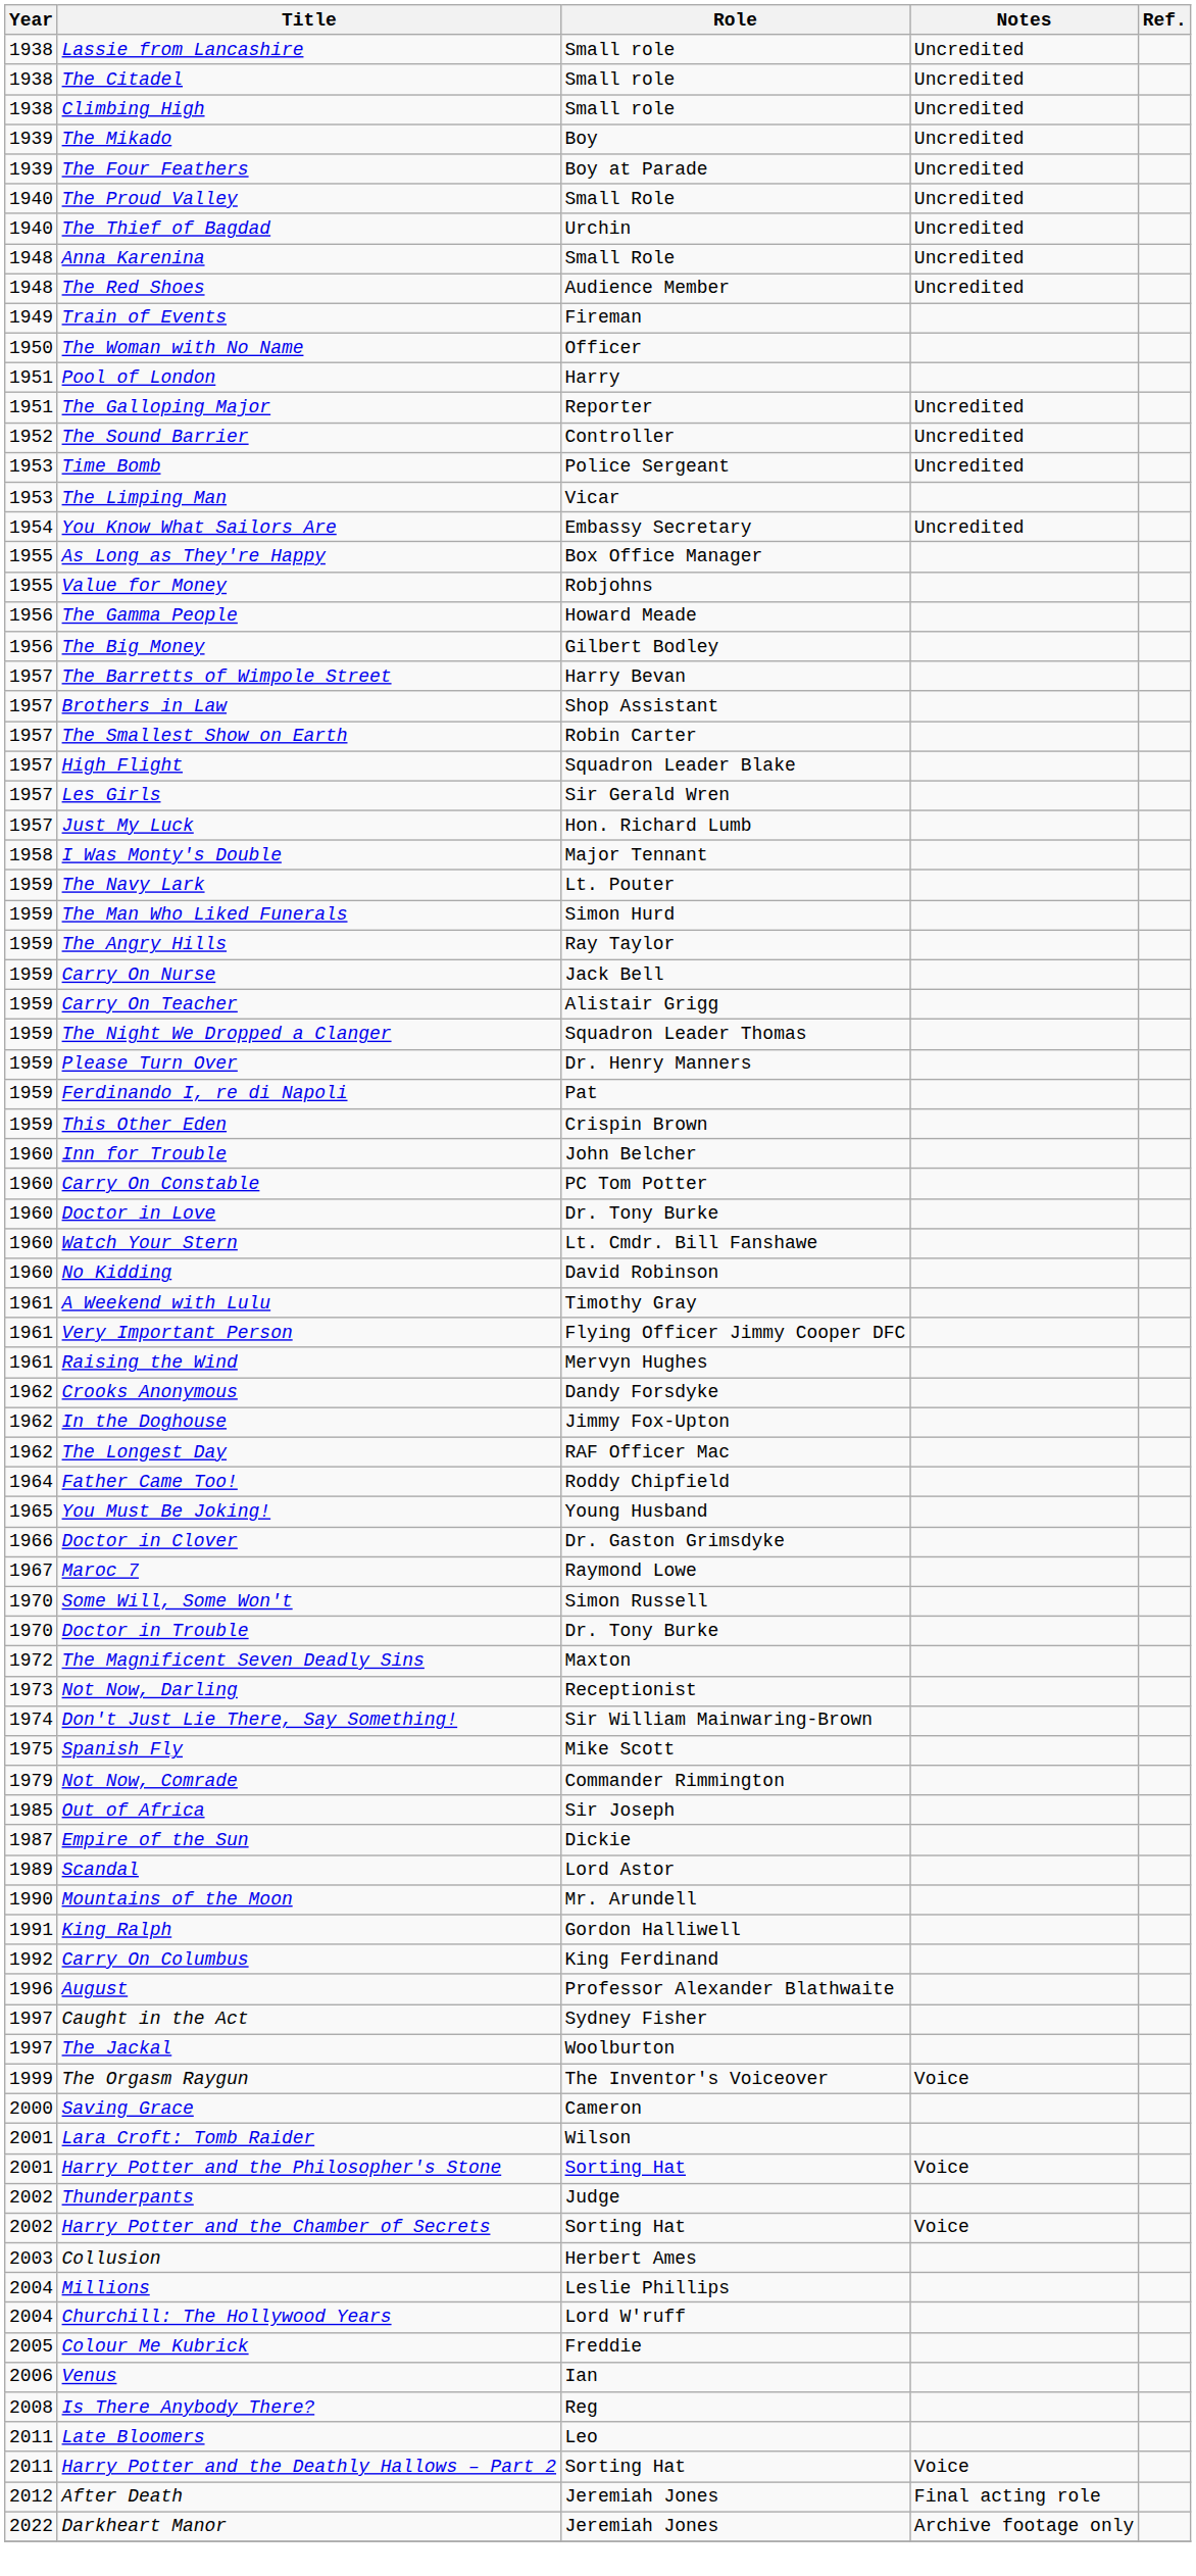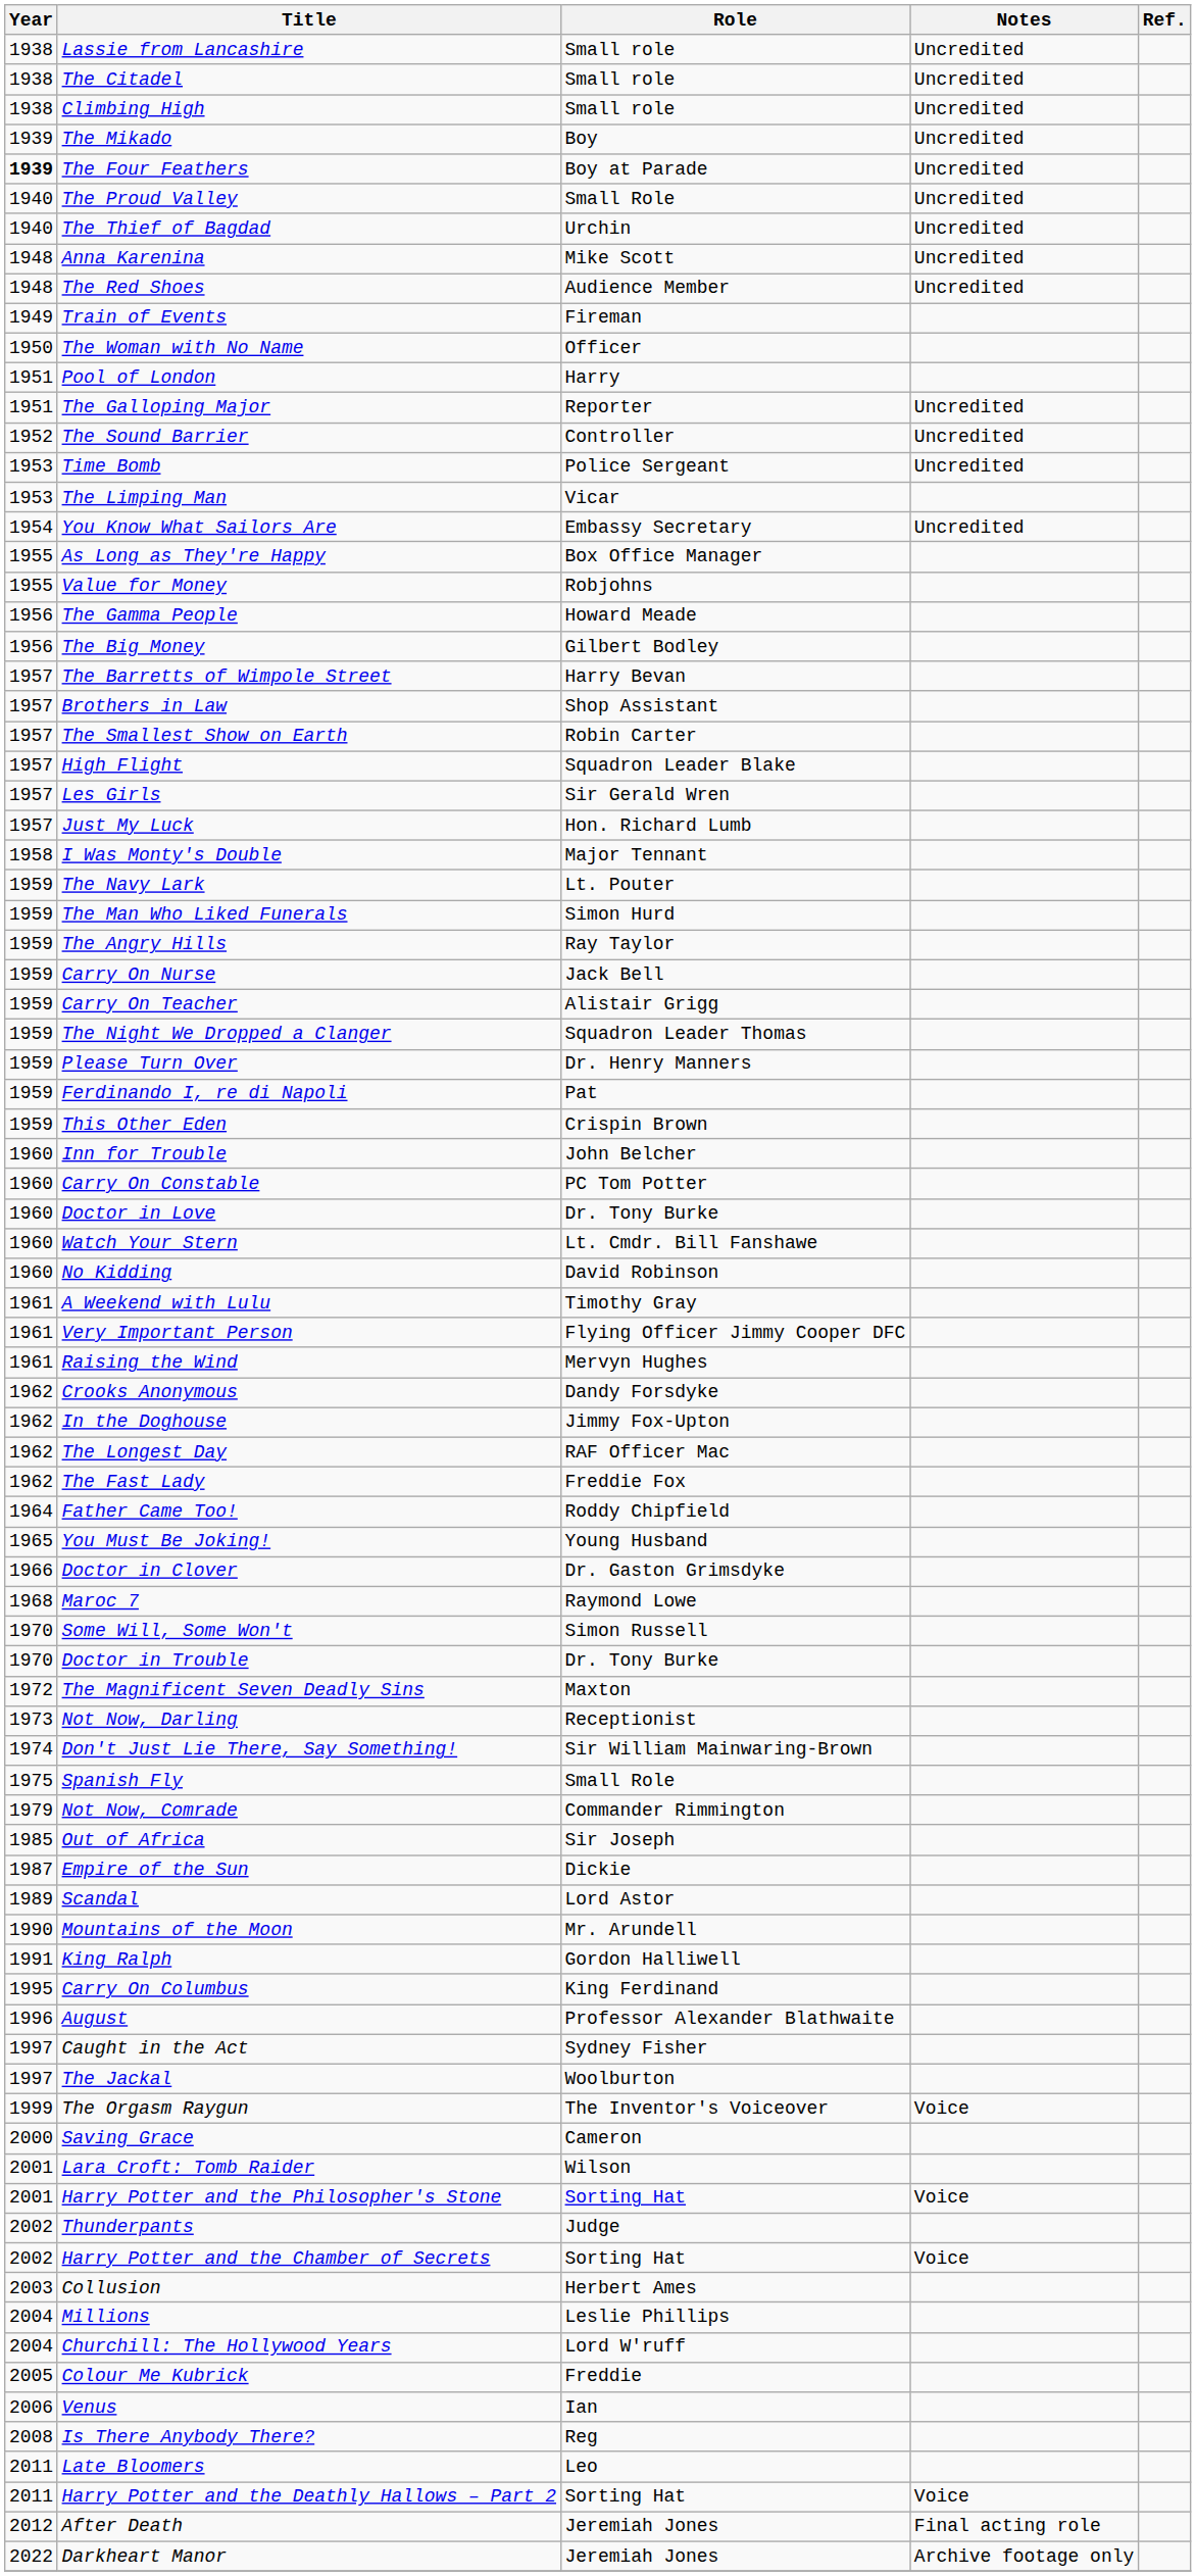The Four Feathers | Year: normal -> bold
Anna Karenina | Role: Small Role -> Mike Scott
+ row: 1962 | The Fast Lady | Freddie Fox
Maroc 7 | Year: 1967 -> 1968
Spanish Fly | Role: Mike Scott -> Small Role
Carry On Columbus | Year: 1992 -> 1995
